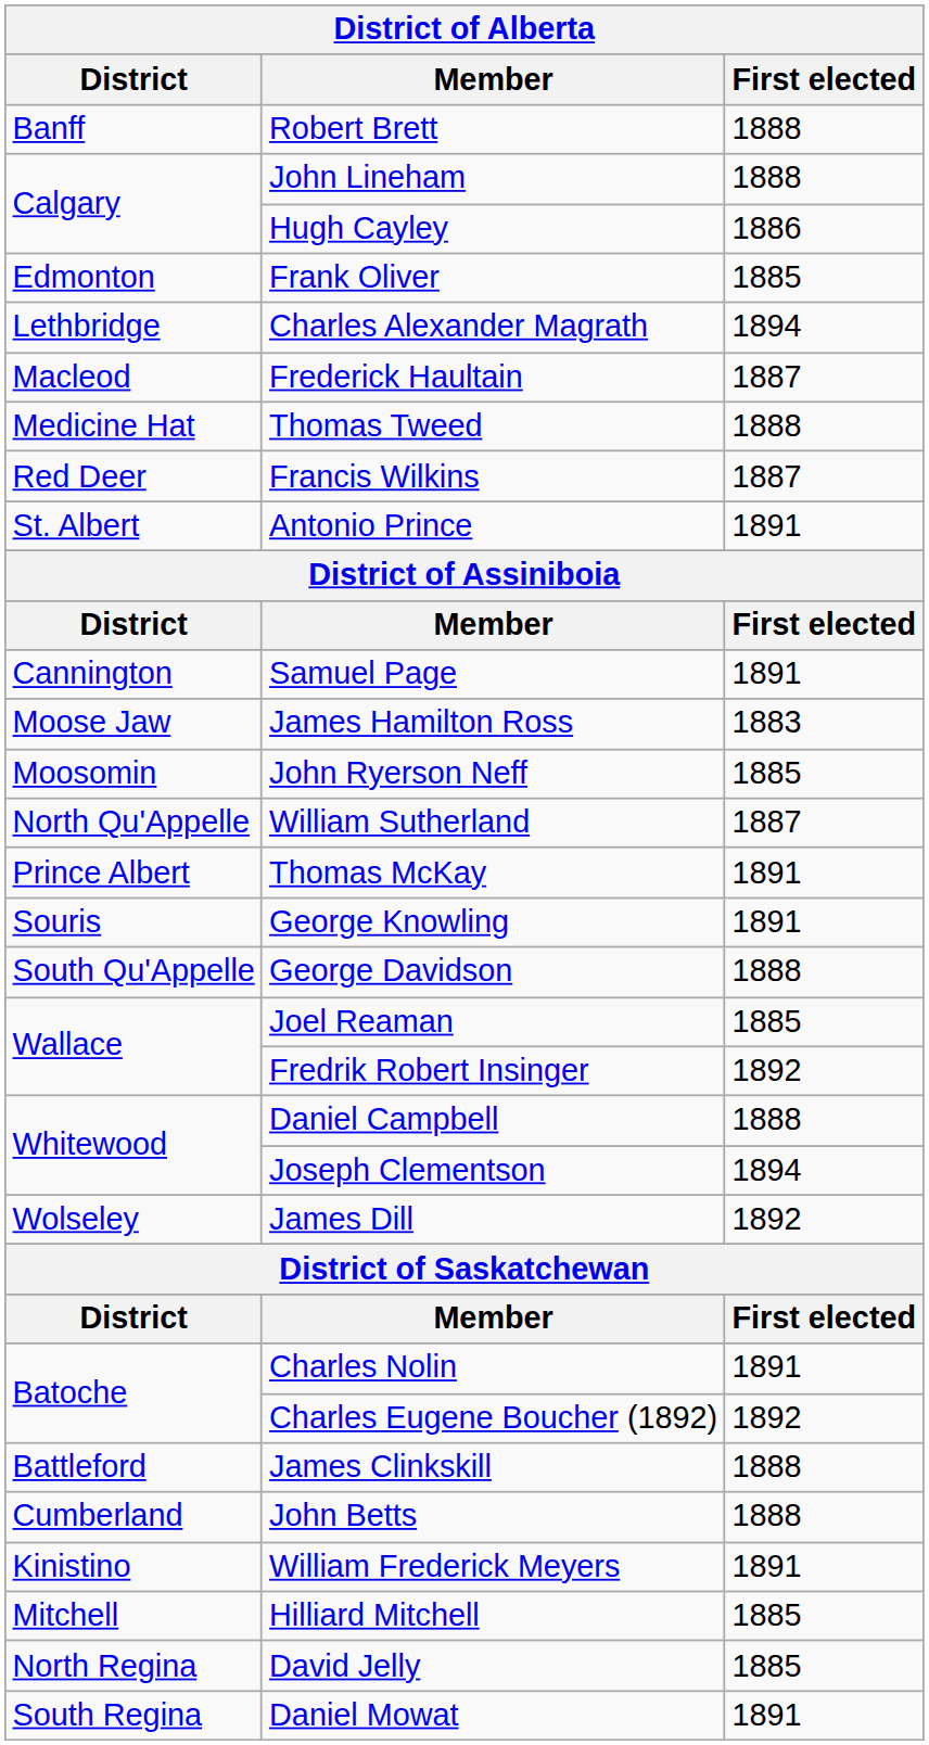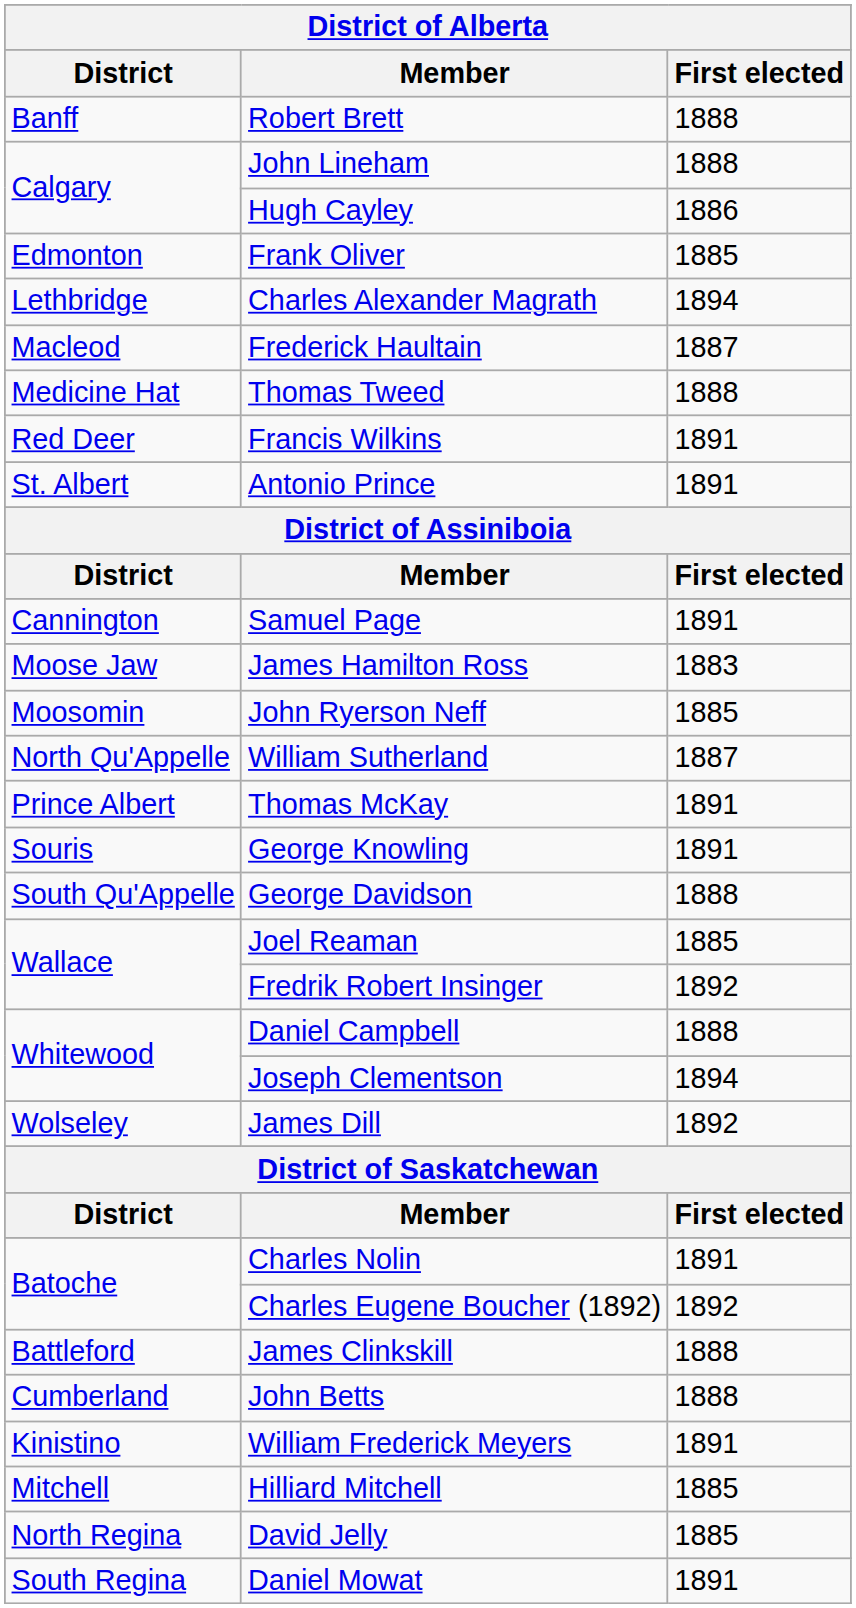Francis Wilkins | First elected: 1887 -> 1891
